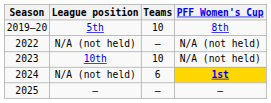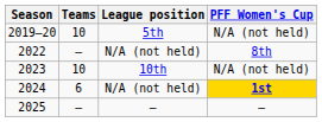columns swapped: Teams <-> League position
2019–20 | PFF Women's Cup: 8th -> N/A (not held)
2022 | PFF Women's Cup: N/A (not held) -> 8th
